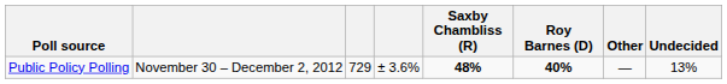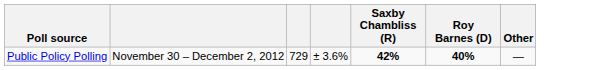- column: Undecided | 13%
Public Policy Polling | Saxby Chambliss (R): 48% -> 42%
